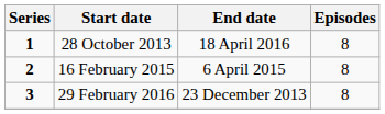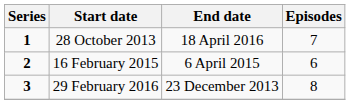28 October 2013 | Episodes: 8 -> 7
16 February 2015 | Episodes: 8 -> 6
